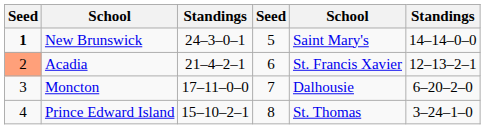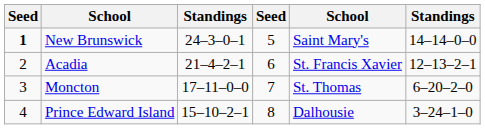Acadia | column 1: lightsalmon background -> no background
Moncton | column 5: Dalhousie -> St. Thomas
Prince Edward Island | column 5: St. Thomas -> Dalhousie
